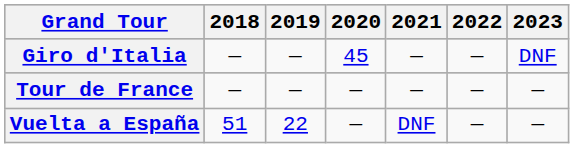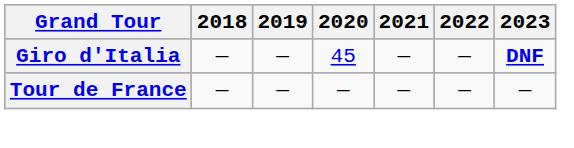Giro d'Italia | 2023: normal -> bold
- row: Vuelta a España | 51 | 22 | — | DNF | — | —
